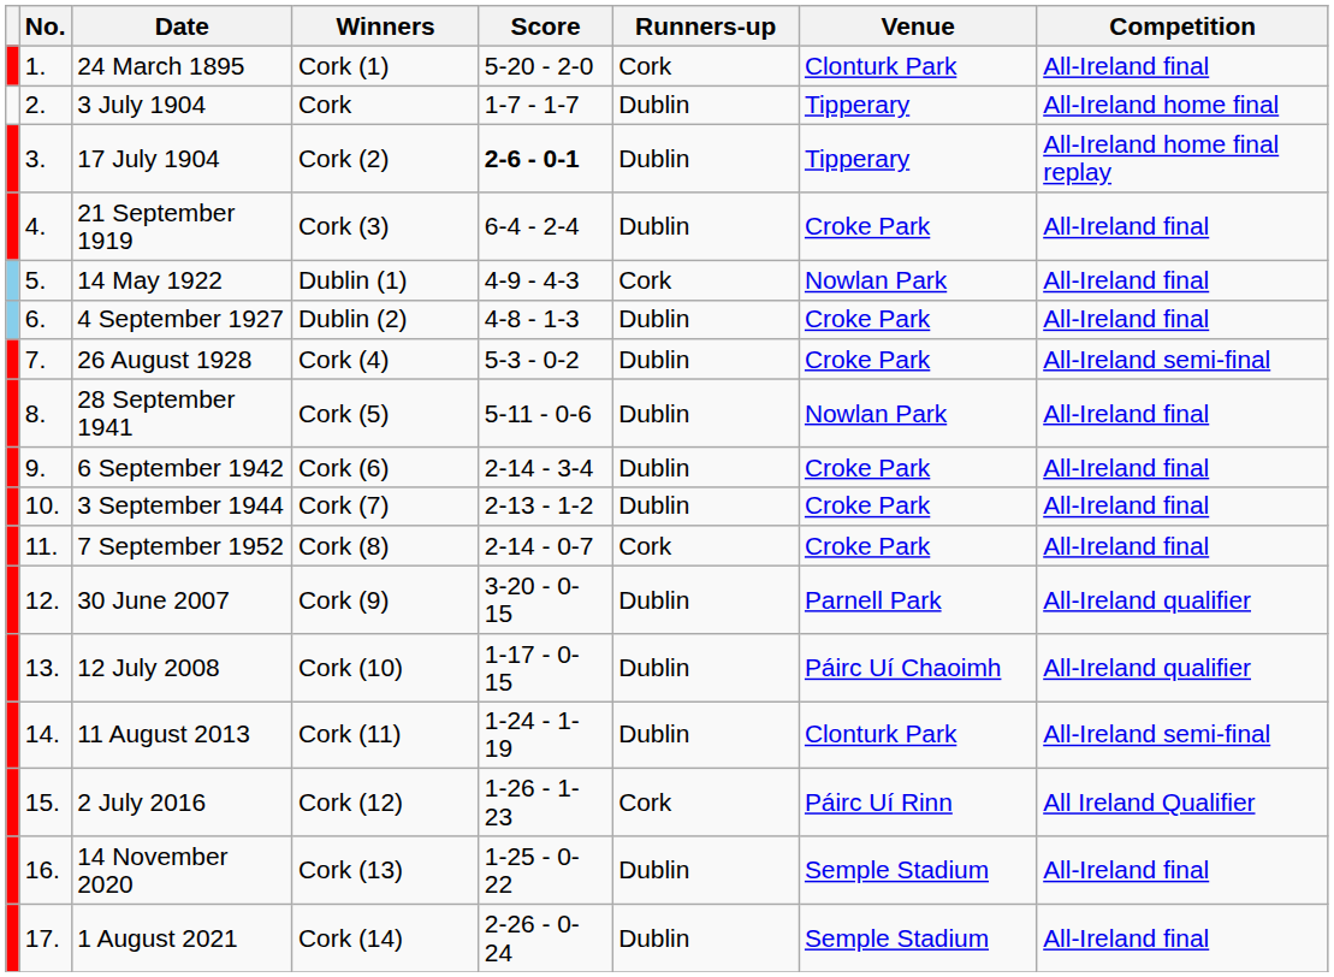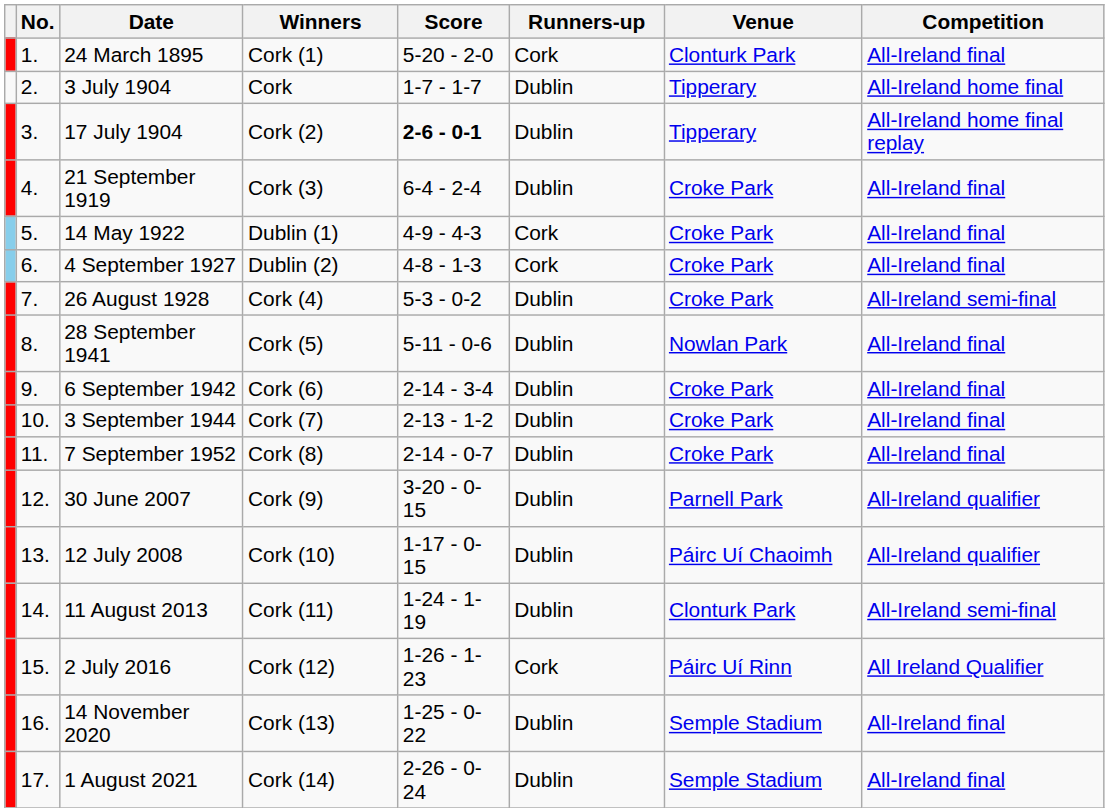14 May 1922 | Venue: Nowlan Park -> Croke Park
4 September 1927 | Runners-up: Dublin -> Cork
7 September 1952 | Runners-up: Cork -> Dublin
